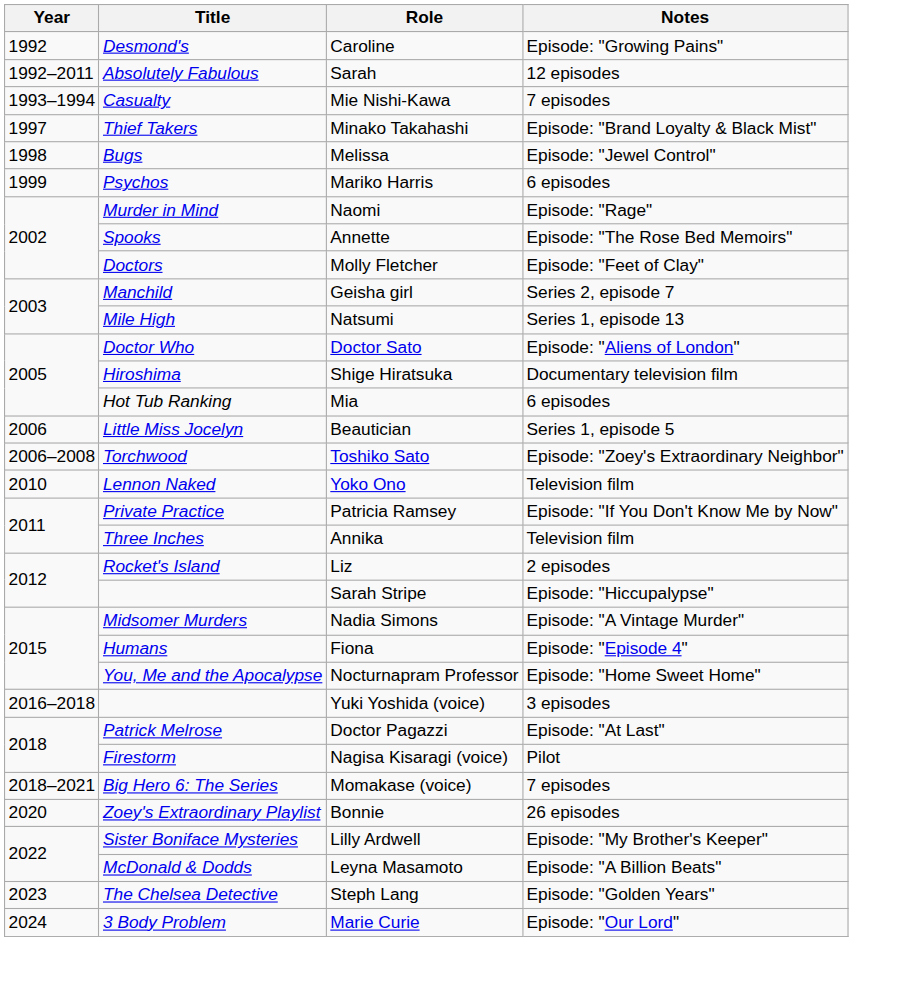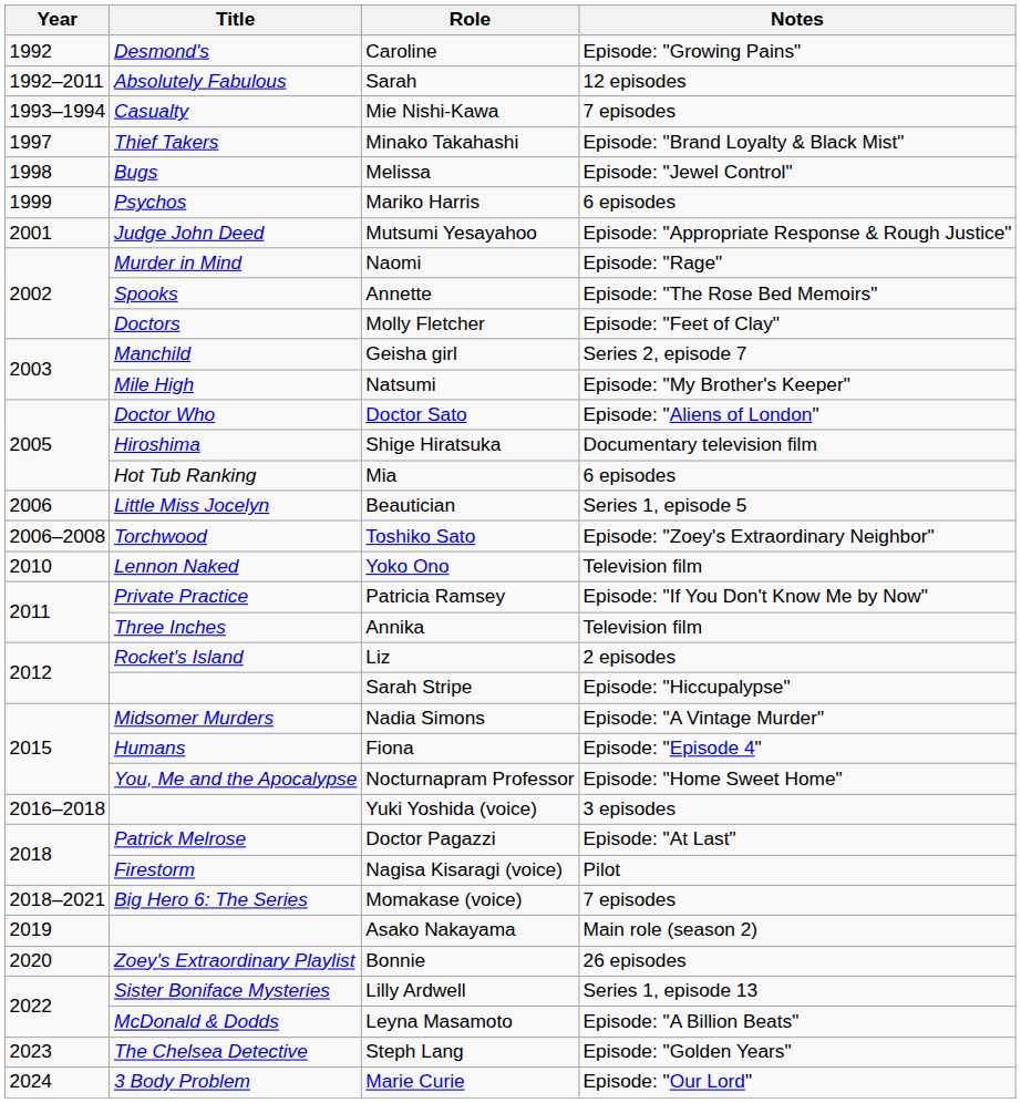+ row: 2001 | Judge John Deed | Mutsumi Yesayahoo | Episode: "Appropriate Response & Rough Justice"
Natsumi | Notes: Series 1, episode 13 -> Episode: "My Brother's Keeper"
+ row: 2019 | Asako Nakayama | Main role (season 2)
Lilly Ardwell | Notes: Episode: "My Brother's Keeper" -> Series 1, episode 13
